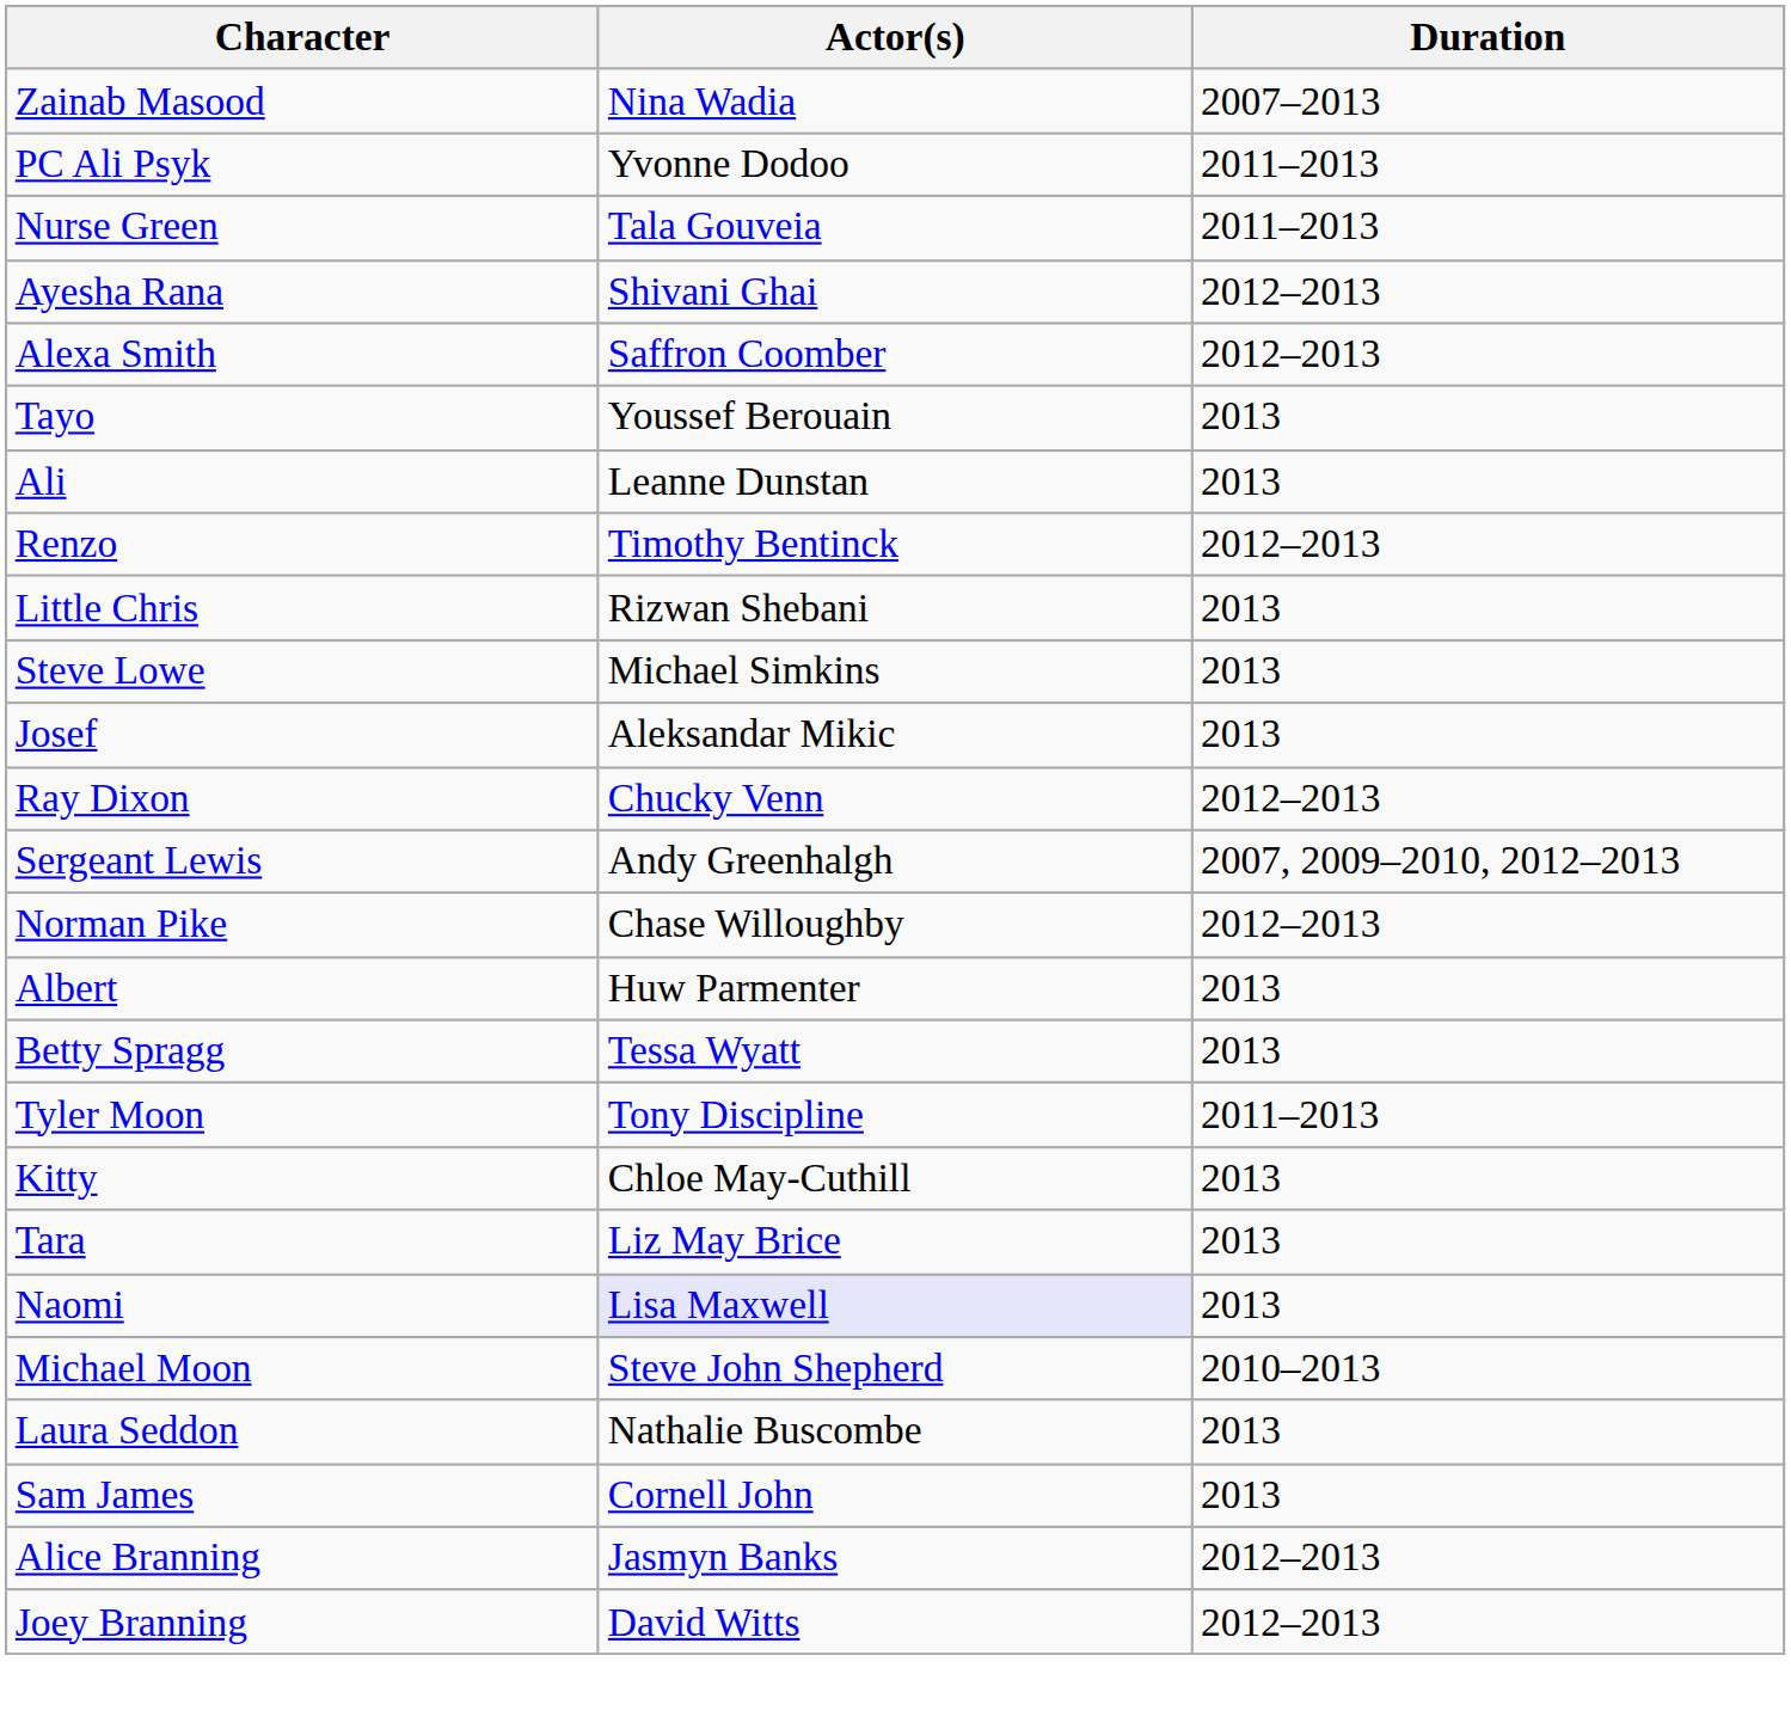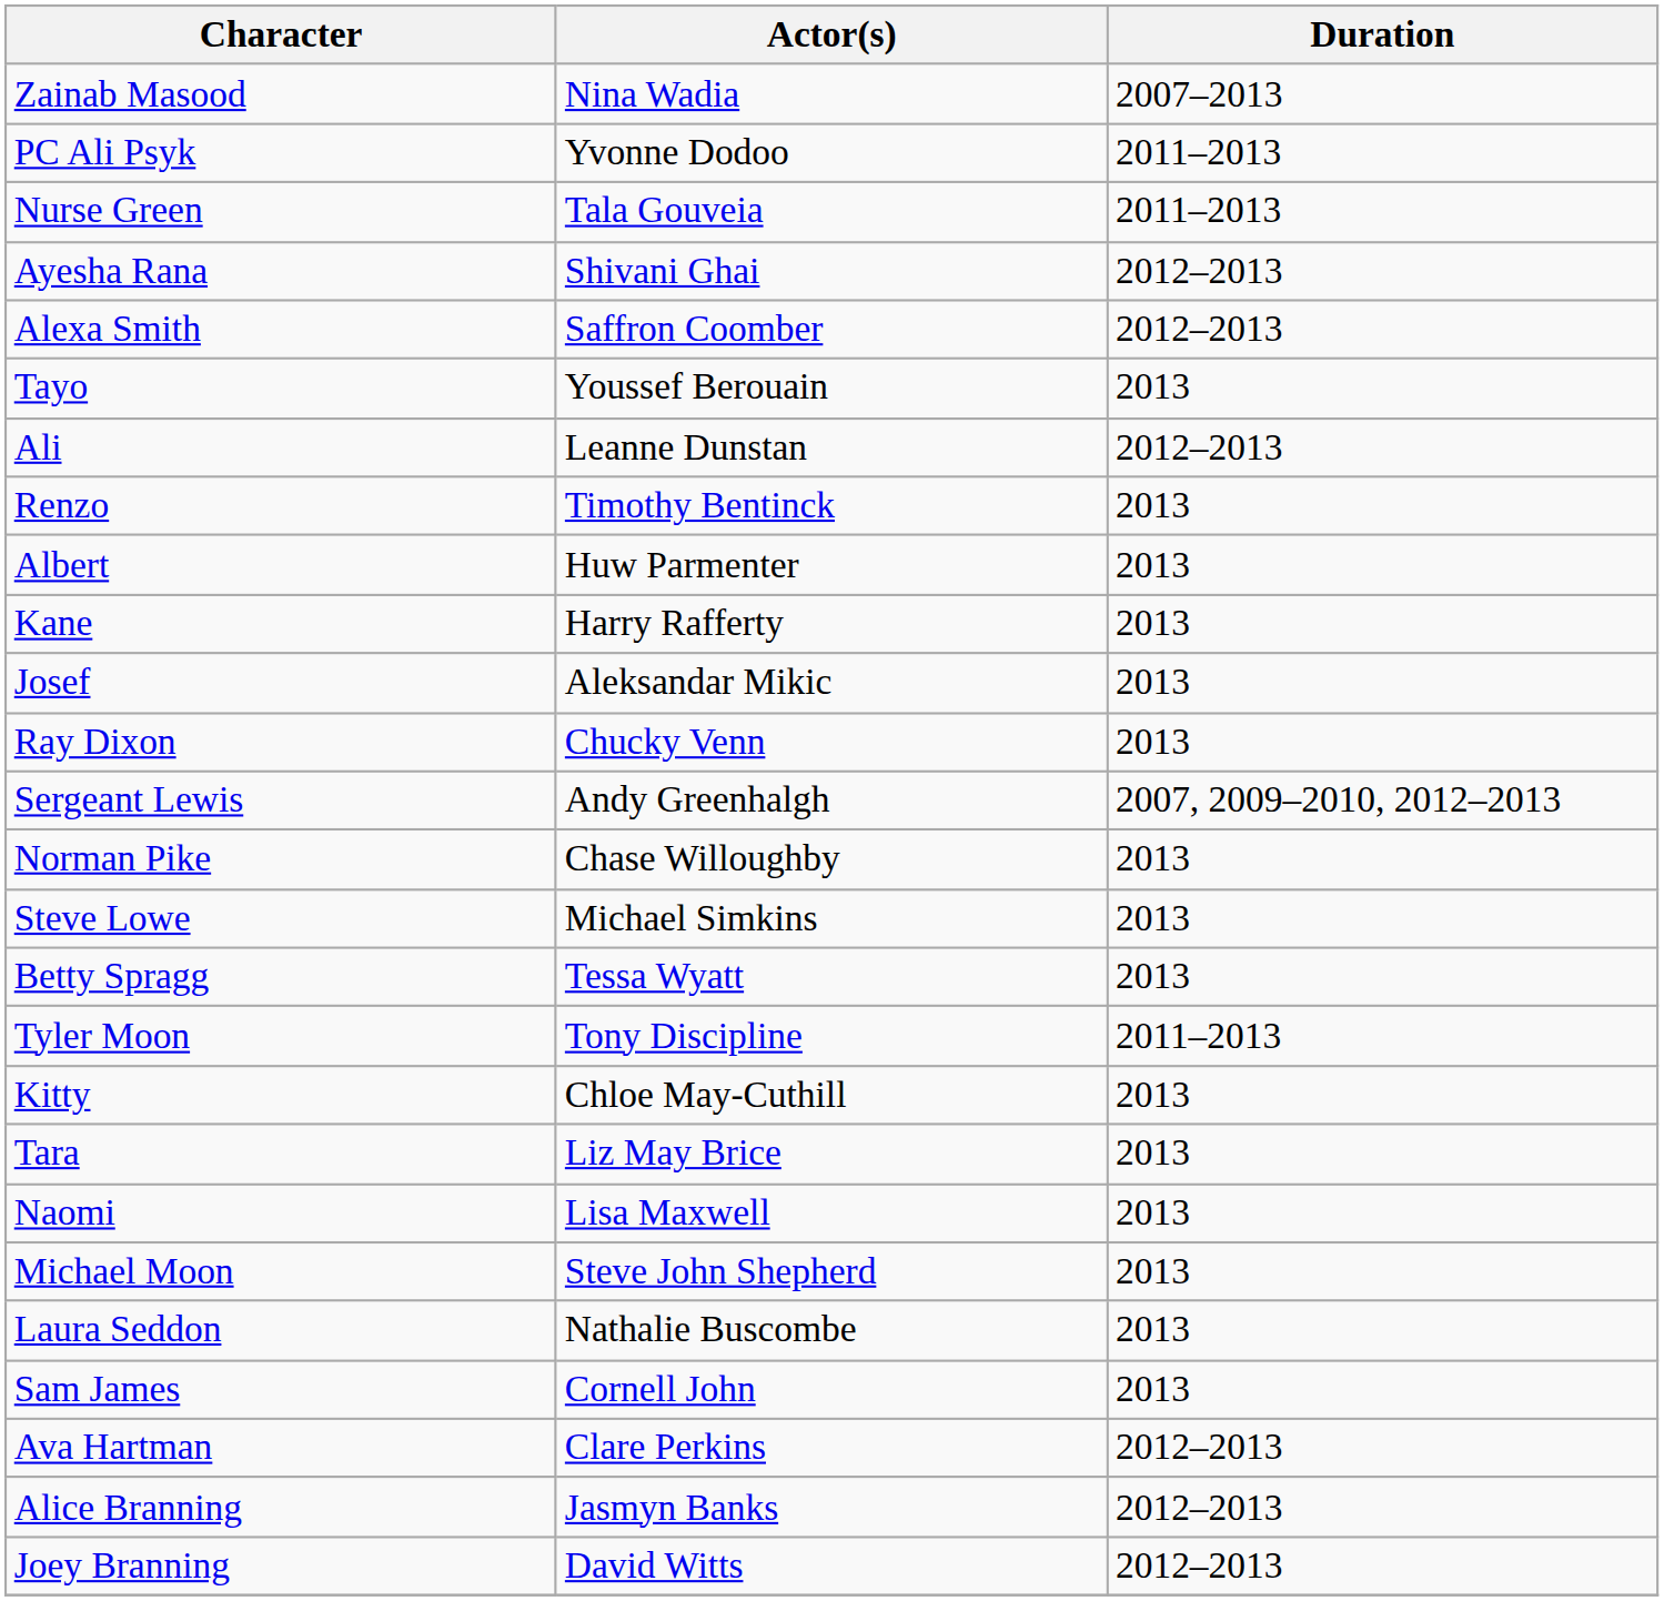Ali | Duration: 2013 -> 2012–2013
Renzo | Duration: 2012–2013 -> 2013
- row: Little Chris | Rizwan Shebani | 2013
rows swapped: Steve Lowe <-> Albert
+ row: Kane | Harry Rafferty | 2013
Ray Dixon | Duration: 2012–2013 -> 2013
Norman Pike | Duration: 2012–2013 -> 2013
Naomi | Actor(s): lavender background -> no background
Michael Moon | Duration: 2010–2013 -> 2013
+ row: Ava Hartman | Clare Perkins | 2012–2013
